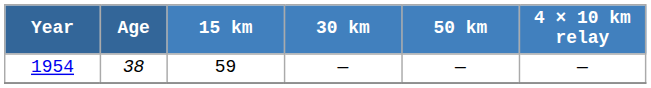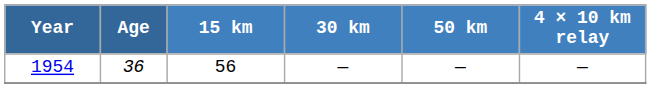1954 | Age: 38 -> 36
1954 | 15 km: 59 -> 56
